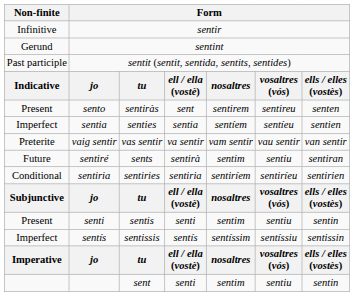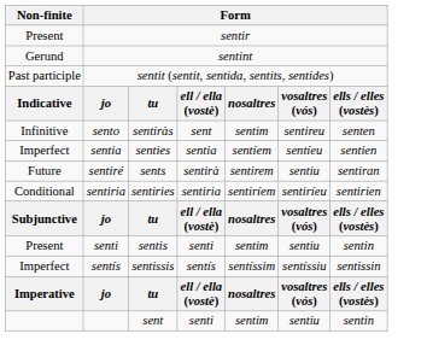sentir | Non-finite: Infinitive -> Present
sento | Non-finite: Present -> Infinitive
sento | column 5: sentirem -> sentim
- row: Preterite | vaig sentir | vas sentir | va sentir | vam sentir | vau sentir | van sentir
sentiré | column 5: sentim -> sentirem
